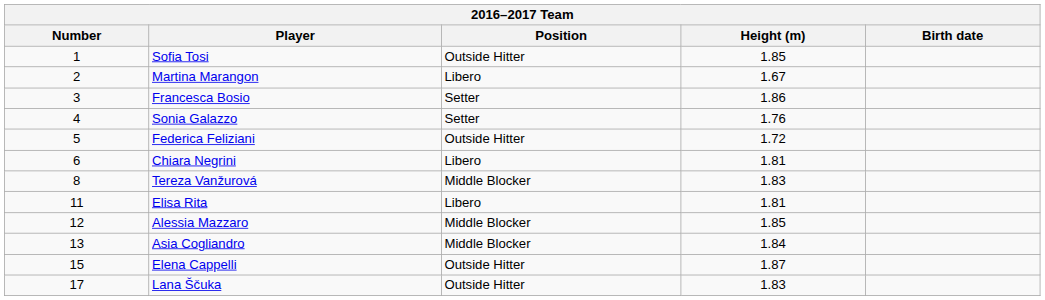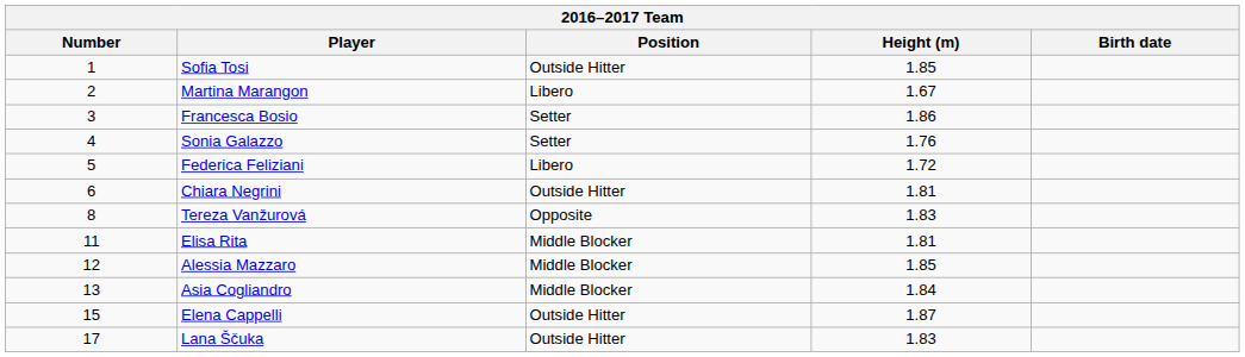Federica Feliziani | Position: Outside Hitter -> Libero
Chiara Negrini | Position: Libero -> Outside Hitter
Tereza Vanžurová | Position: Middle Blocker -> Opposite
Elisa Rita | Position: Libero -> Middle Blocker
